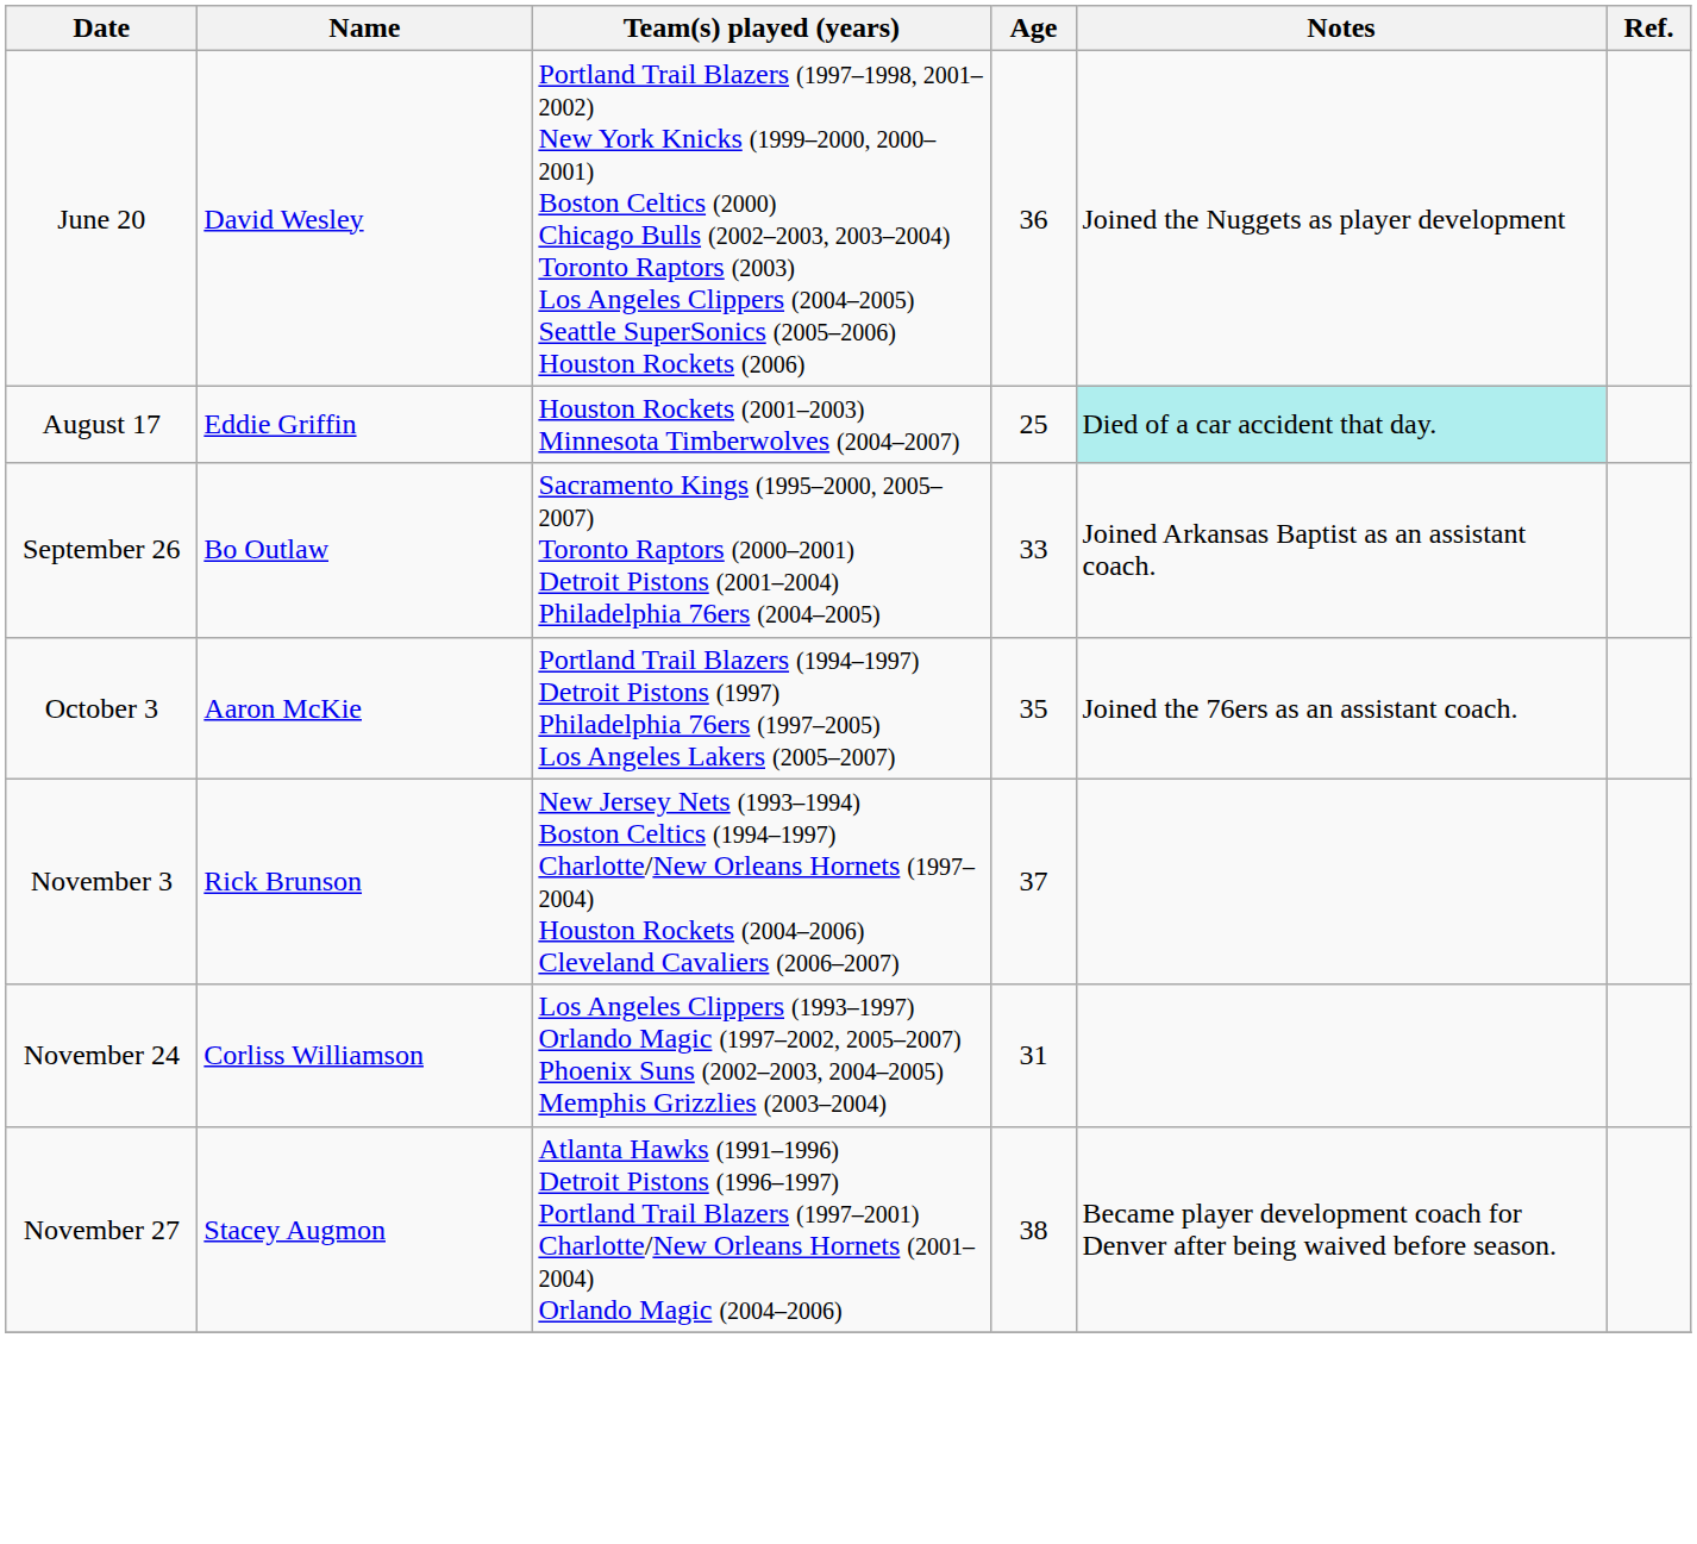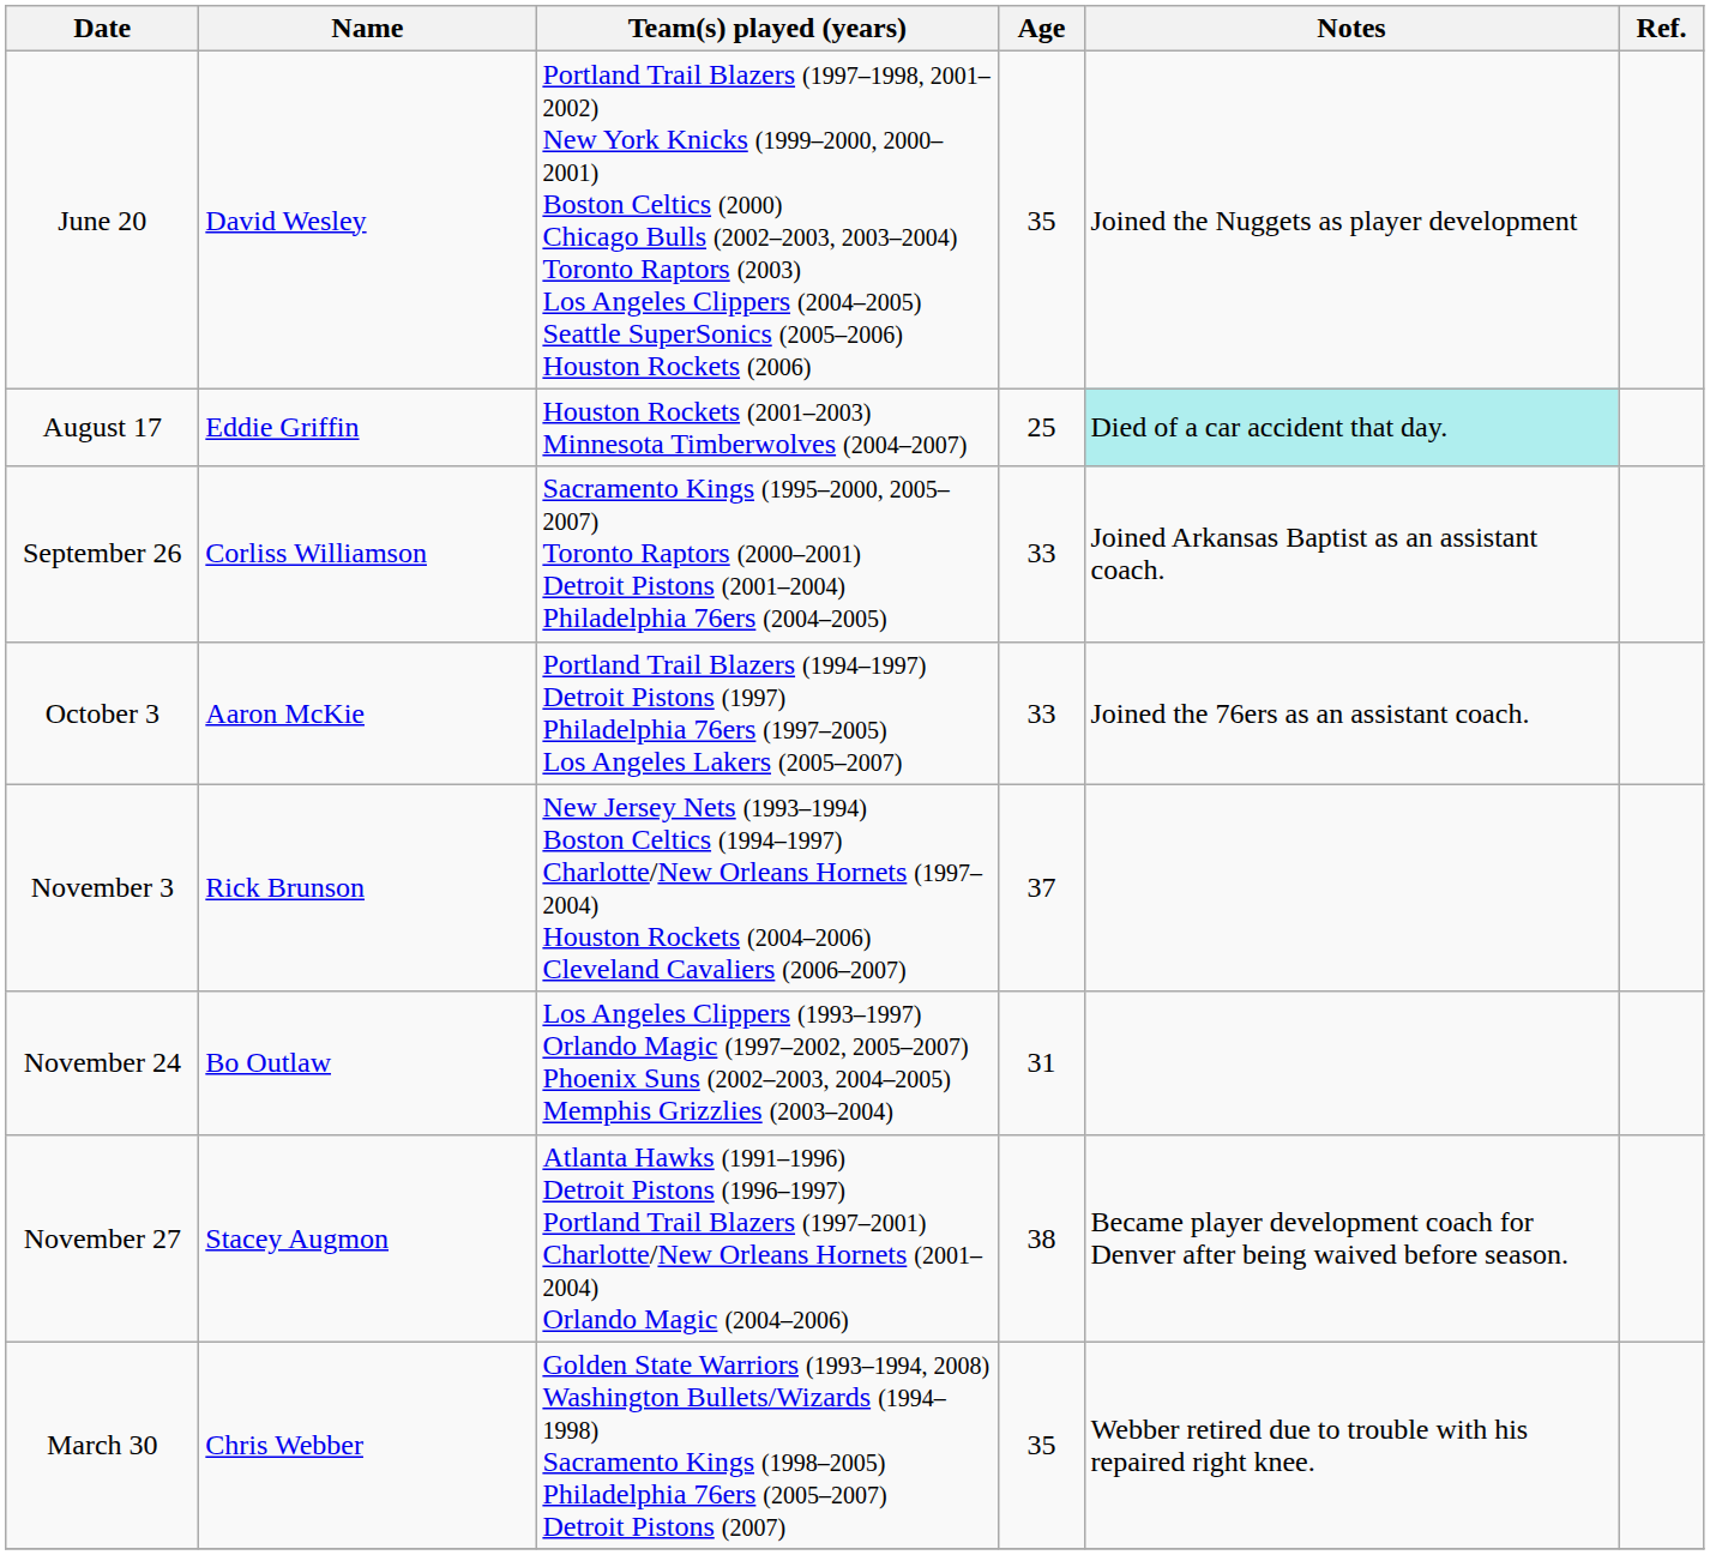June 20 | Age: 36 -> 35
September 26 | Name: Bo Outlaw -> Corliss Williamson
October 3 | Age: 35 -> 33
November 24 | Name: Corliss Williamson -> Bo Outlaw
+ row: March 30 | Chris Webber | Golden State Warriors (1993–1994, 2008) Washington Bullets/Wizards (1994–1998) Sacramento Kings (1998–2005) Philadelphia 76ers (2005–2007) Detroit Pistons (2007) | 35 | Webber retired due to trouble with his repaired right knee.
